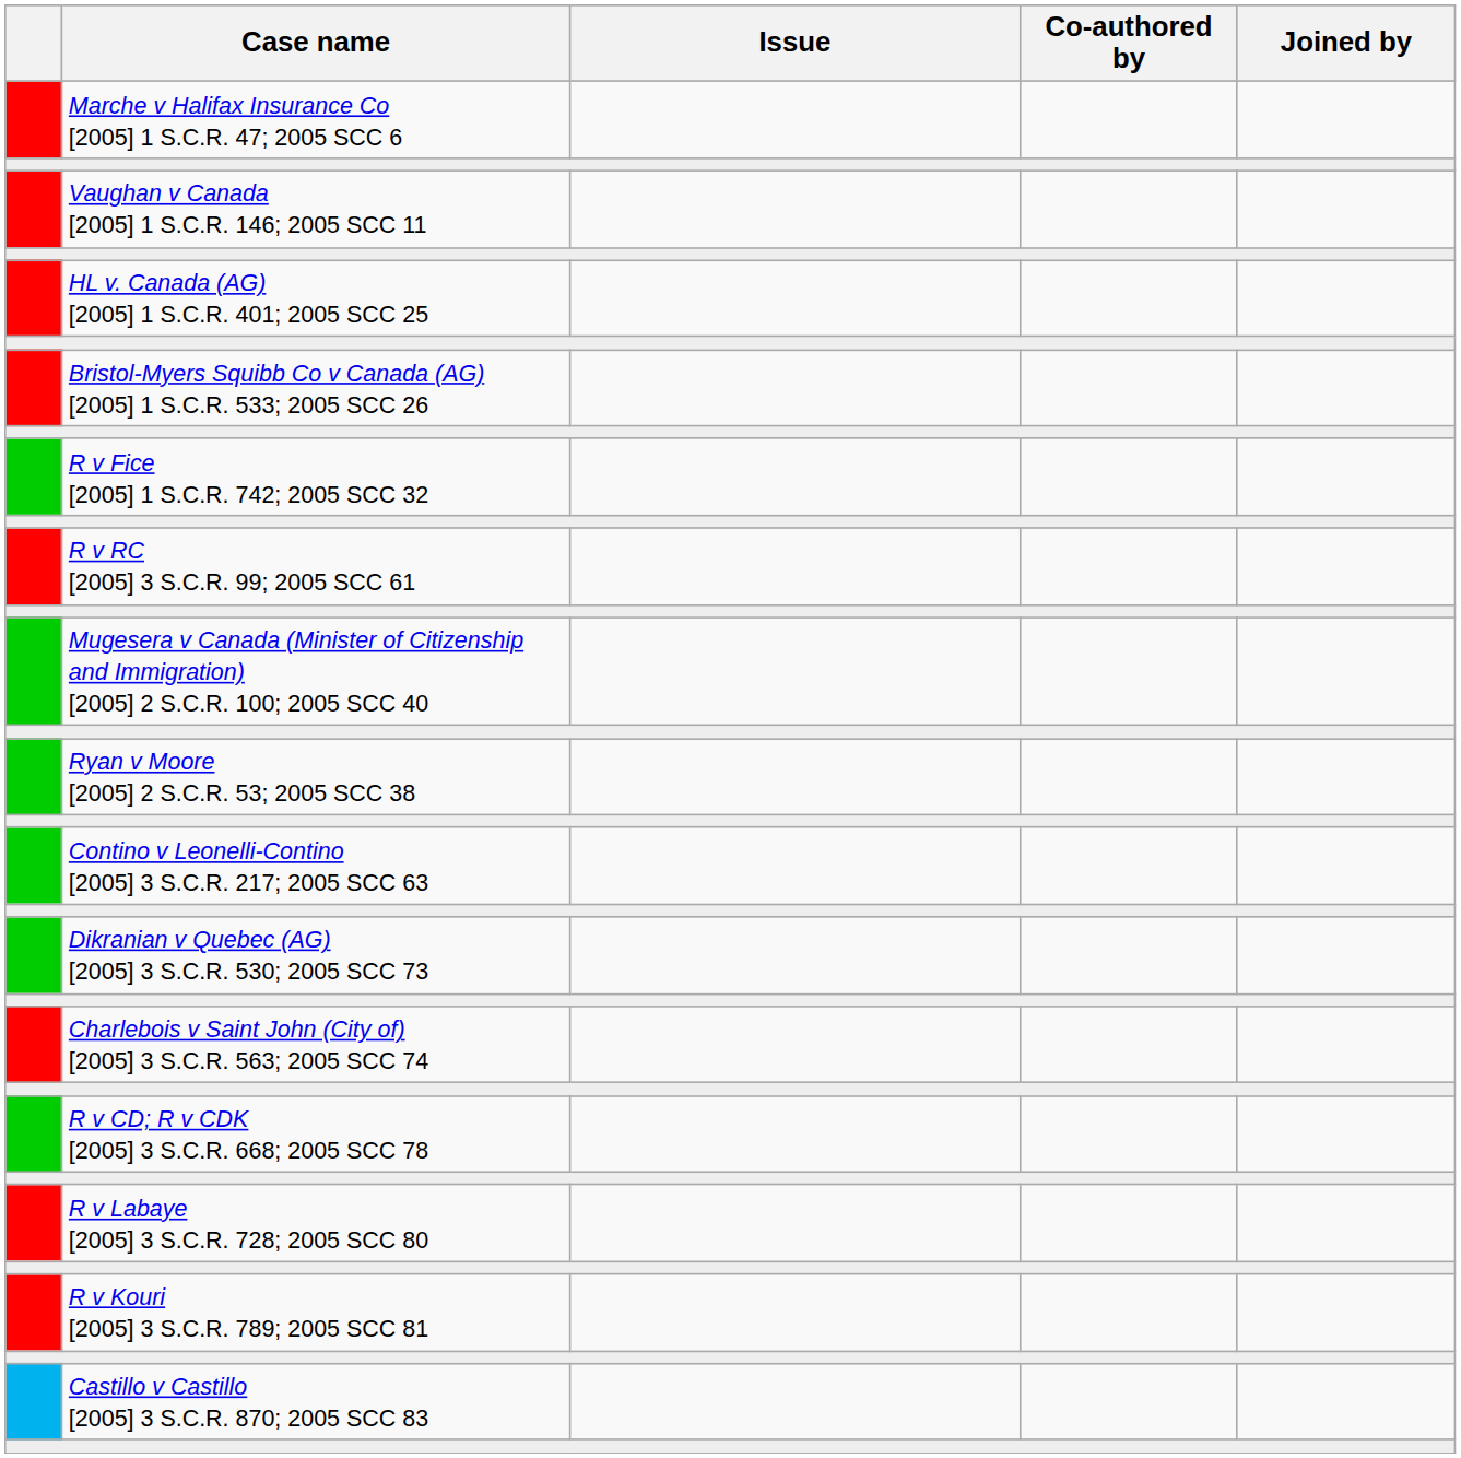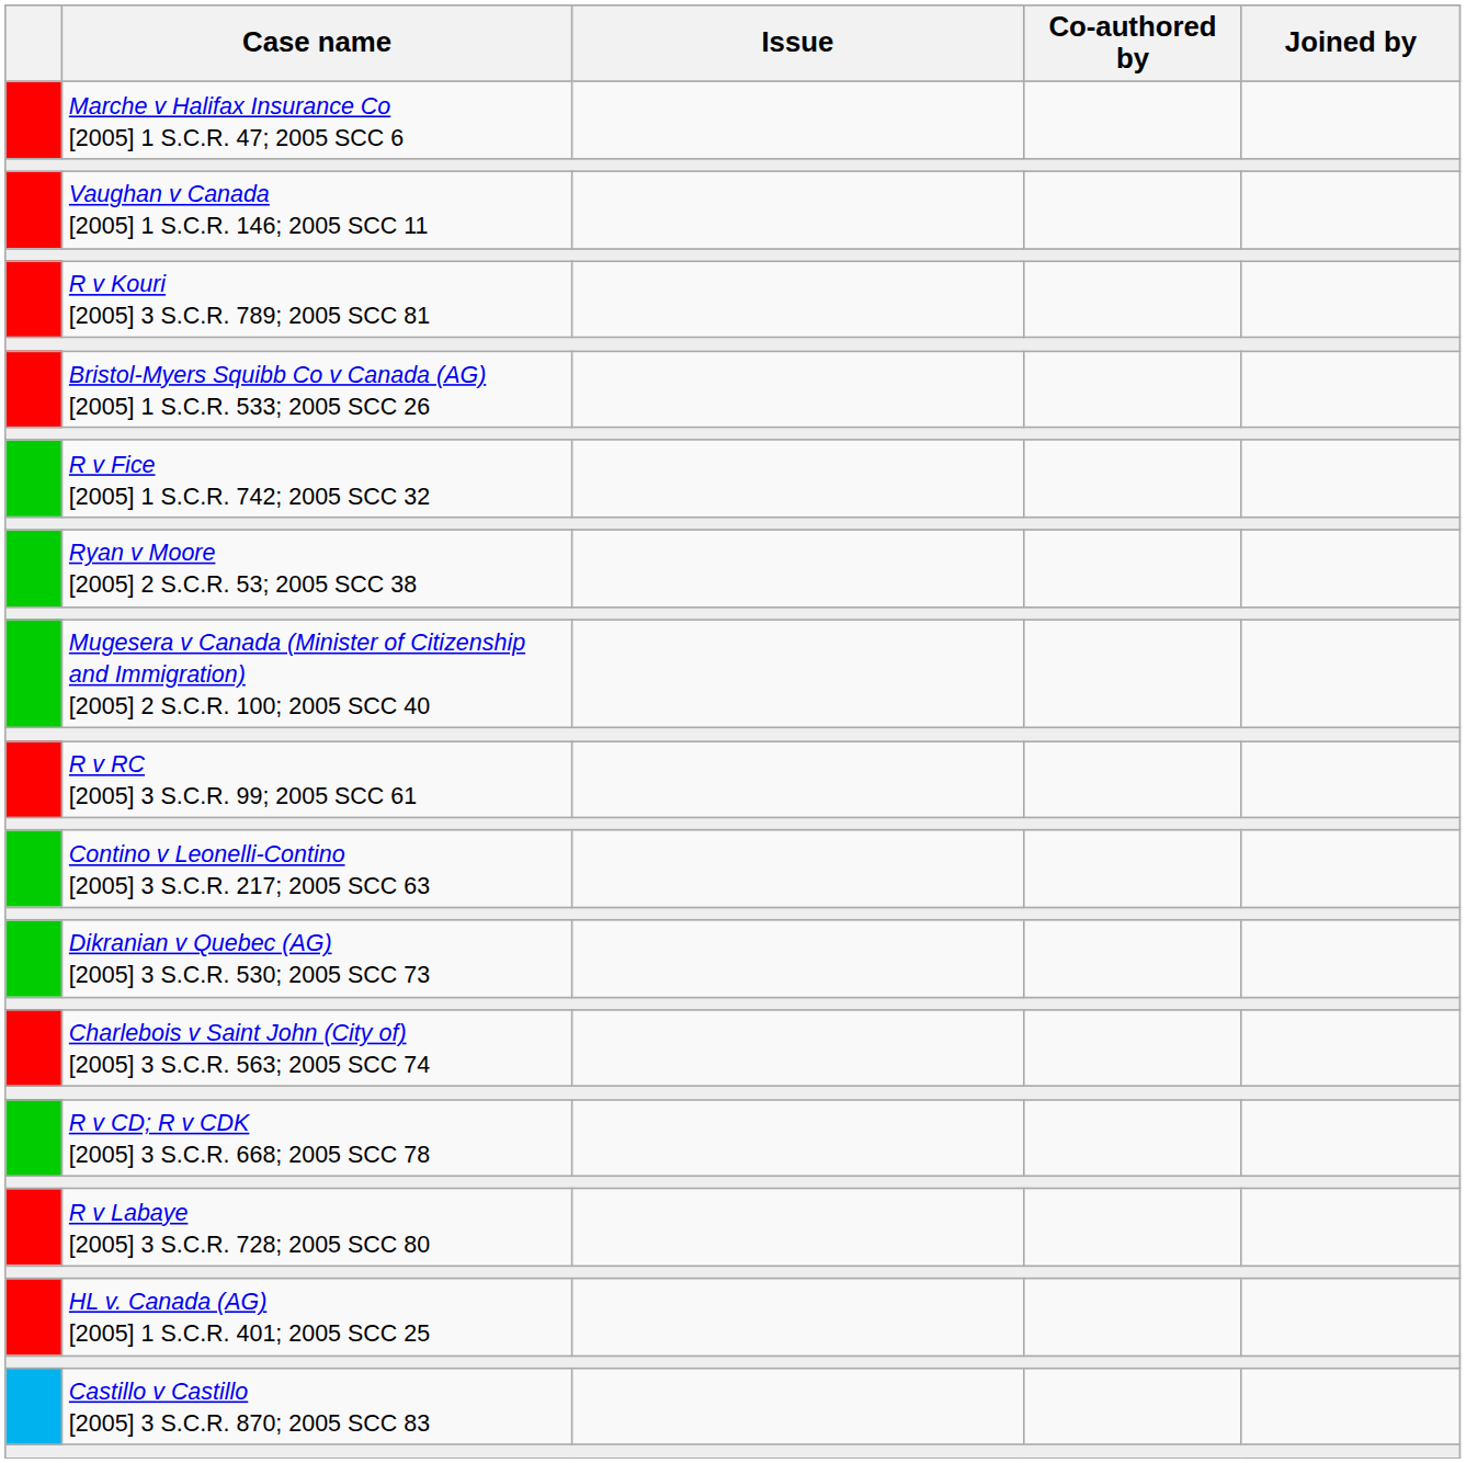rows swapped: HL v. Canada (AG) [2005] 1 S.C.R. 401; 2005 SCC 25 <-> R v Kouri [2005] 3 S.C.R. 789; 2005 SCC 81
rows swapped: Ryan v Moore [2005] 2 S.C.R. 53; 2005 SCC 38 <-> R v RC [2005] 3 S.C.R. 99; 2005 SCC 61
